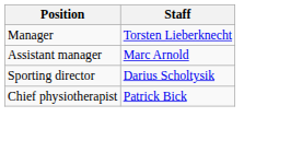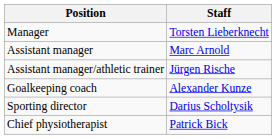+ row: Assistant manager/athletic trainer | Jürgen Rische
+ row: Goalkeeping coach | Alexander Kunze
